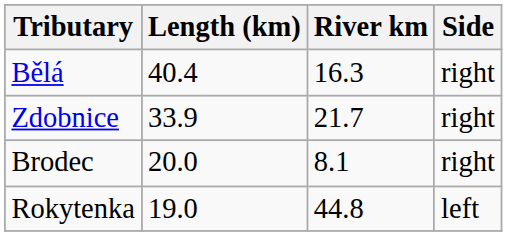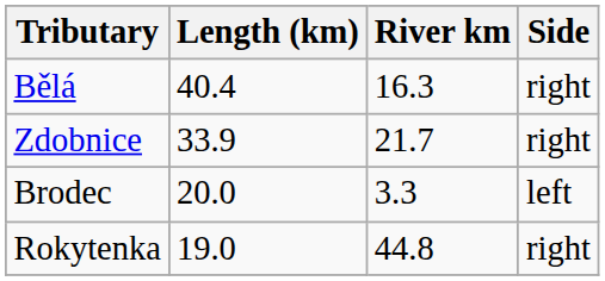Brodec | River km: 8.1 -> 3.3
Brodec | Side: right -> left
Rokytenka | Side: left -> right
